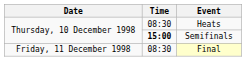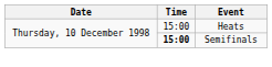Heats | Time: 08:30 -> 15:00
- row: Friday, 11 December 1998 | 08:30 | Final
